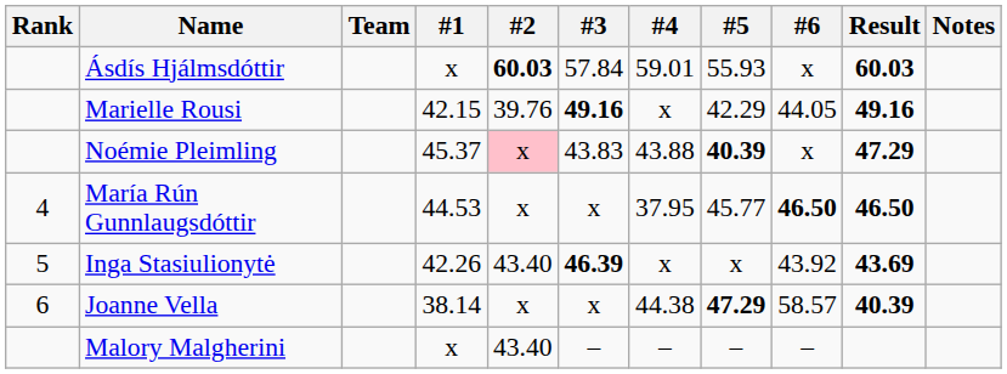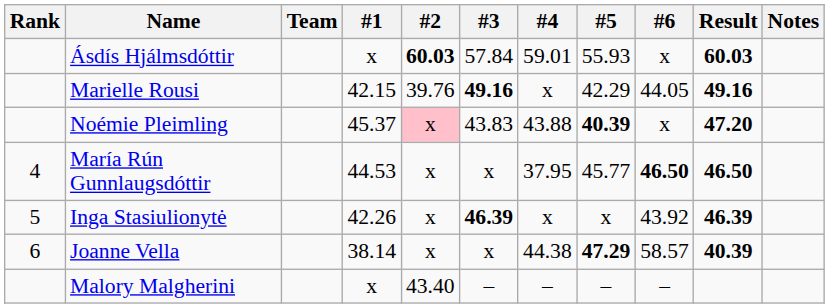Noémie Pleimling | Result: 47.29 -> 47.20
Inga Stasiulionytė | #2: 43.40 -> x
Inga Stasiulionytė | Result: 43.69 -> 46.39
